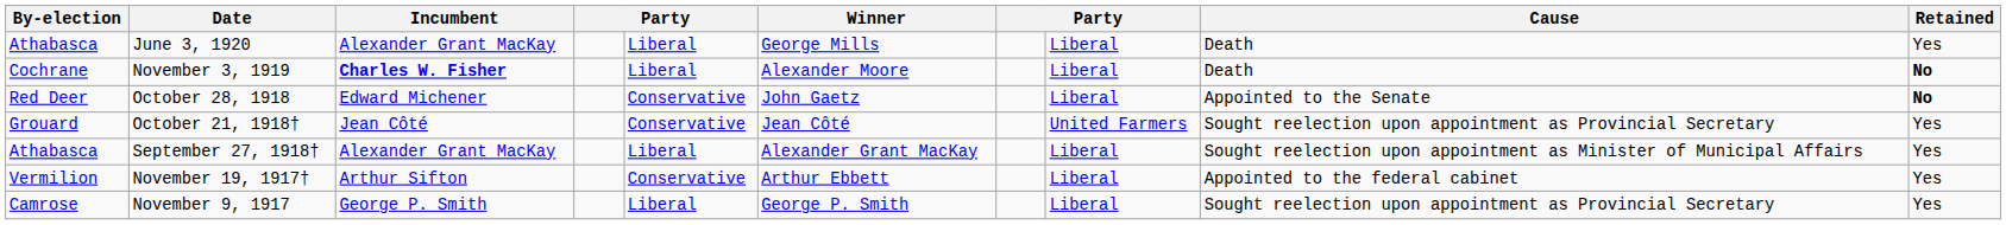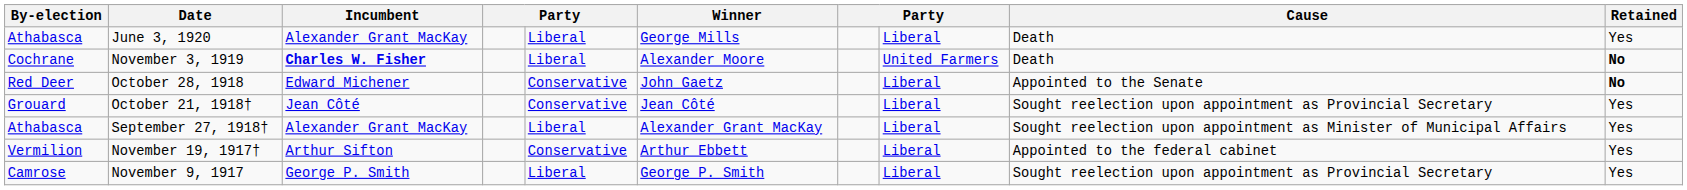November 3, 1919 | column 8: Liberal -> United Farmers
October 21, 1918† | column 8: United Farmers -> Liberal
